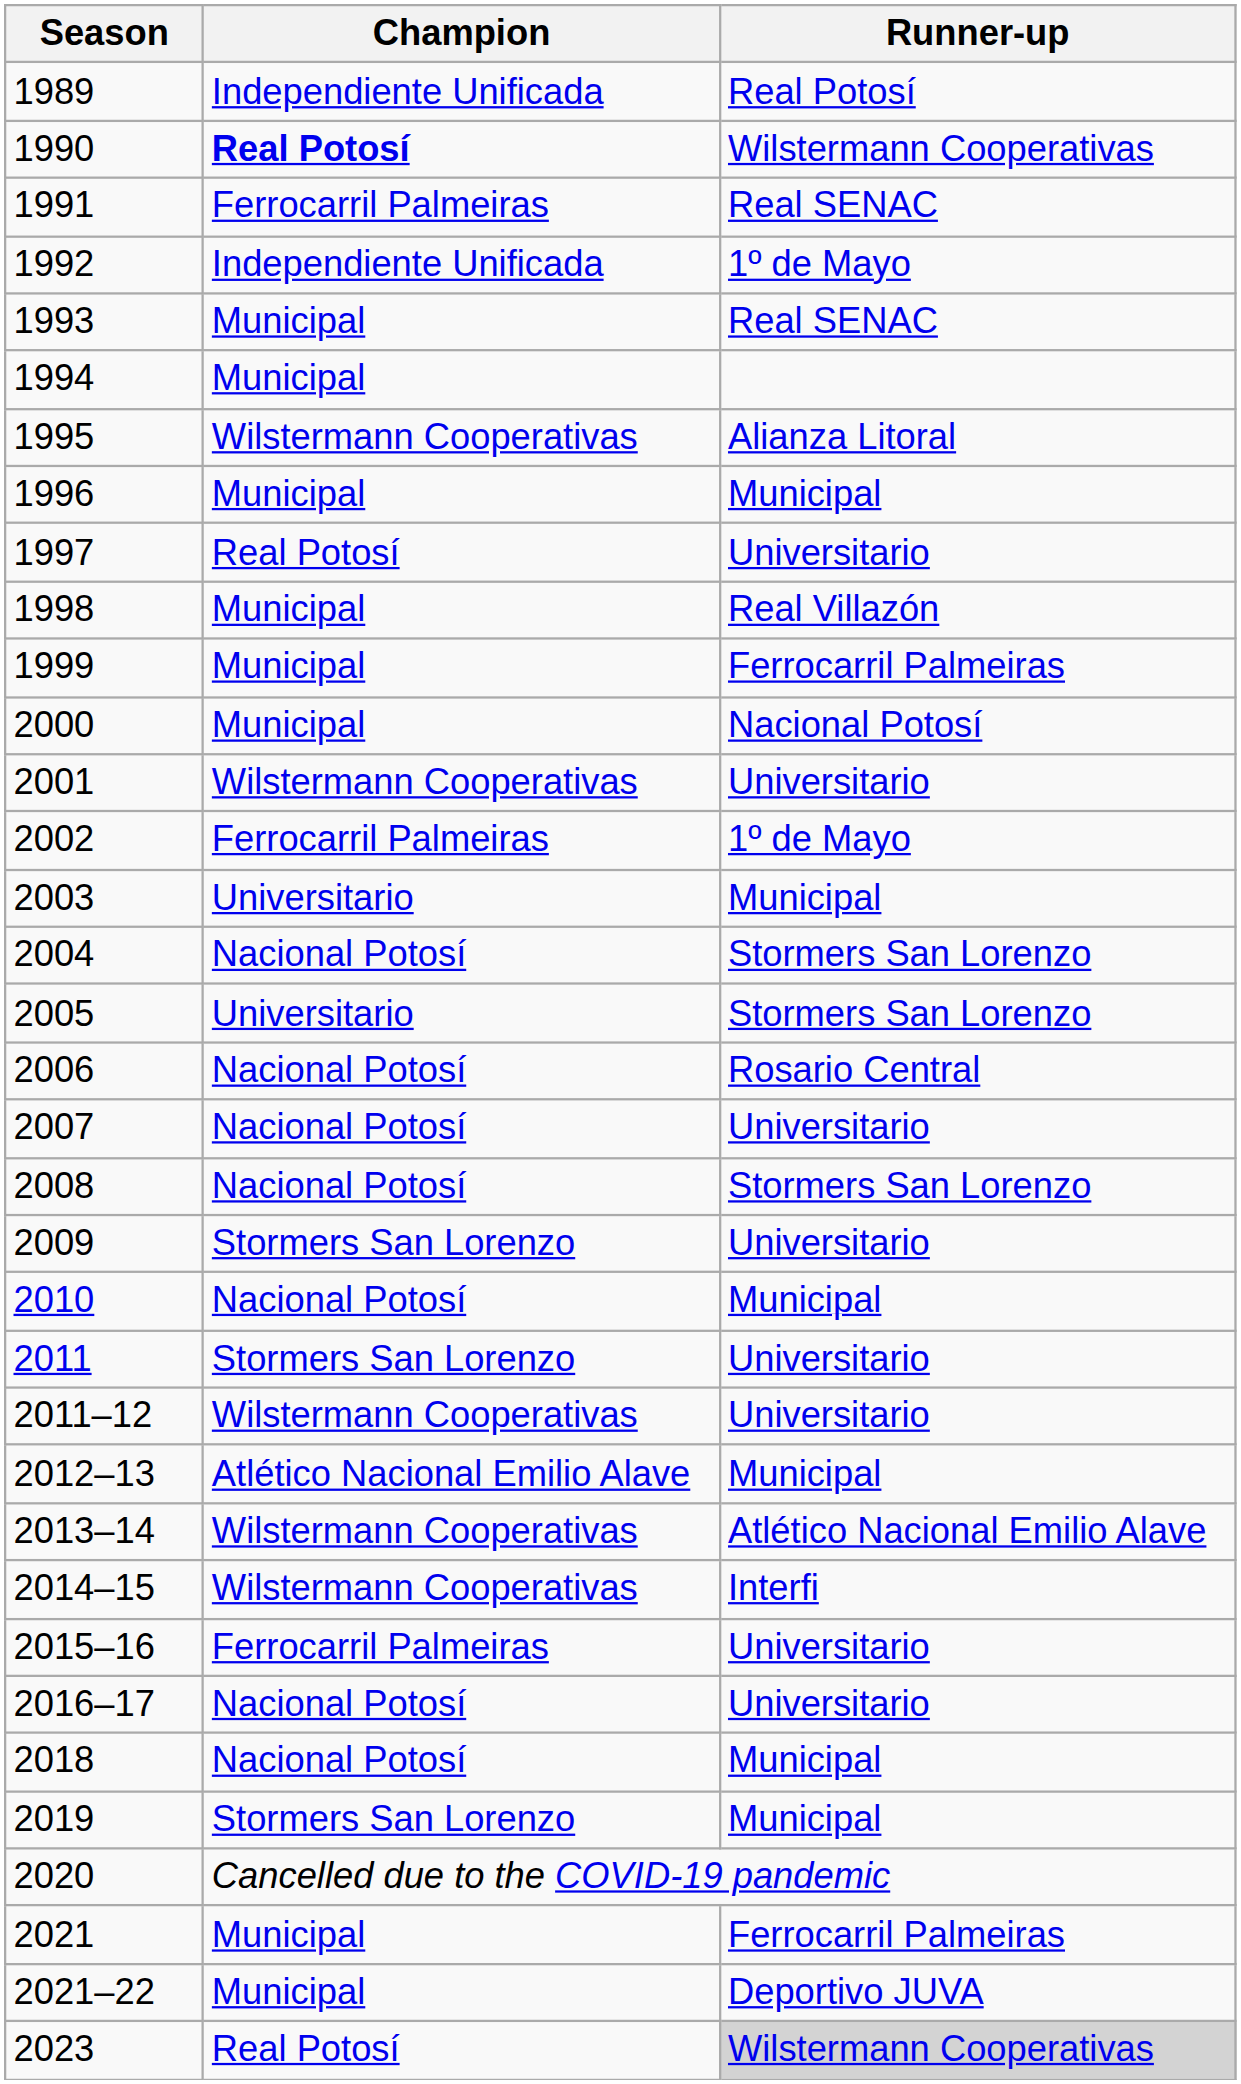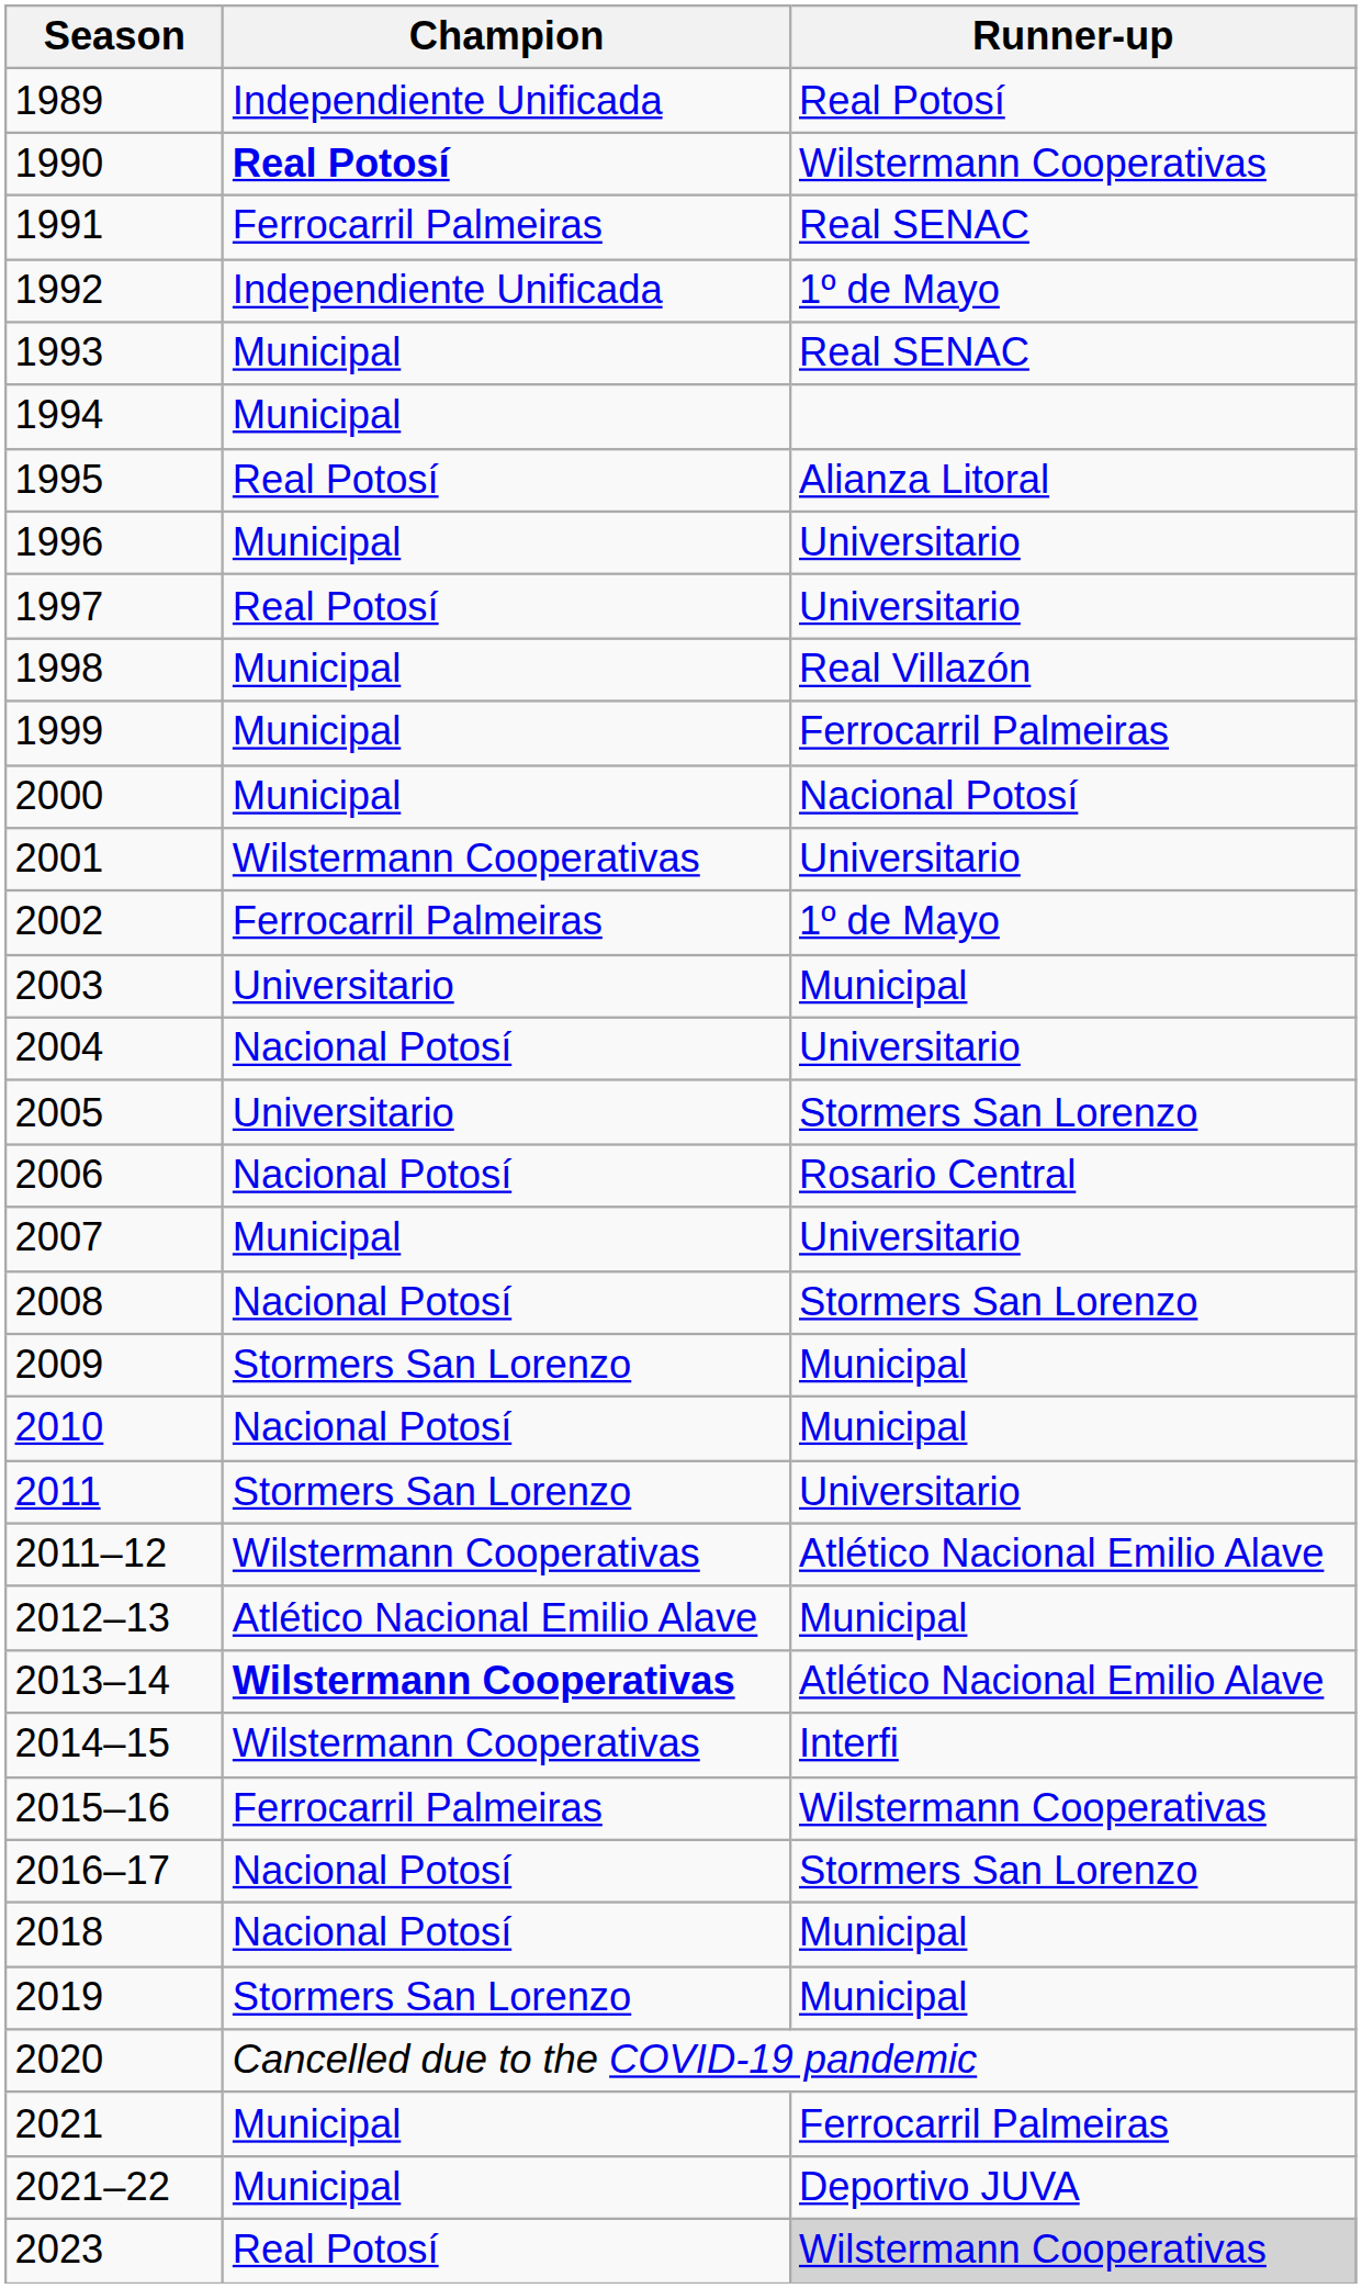1995 | Champion: Wilstermann Cooperativas -> Real Potosí
1996 | Runner-up: Municipal -> Universitario
2004 | Runner-up: Stormers San Lorenzo -> Universitario
2007 | Champion: Nacional Potosí -> Municipal
2009 | Runner-up: Universitario -> Municipal
2011–12 | Runner-up: Universitario -> Atlético Nacional Emilio Alave
2013–14 | Champion: normal -> bold
2015–16 | Runner-up: Universitario -> Wilstermann Cooperativas
2016–17 | Runner-up: Universitario -> Stormers San Lorenzo
